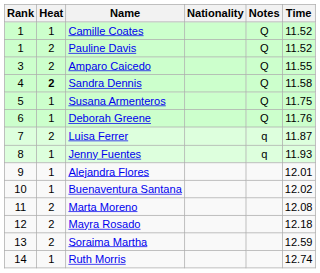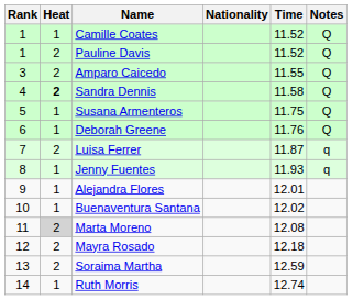columns swapped: Time <-> Notes
Marta Moreno | Heat: no background -> lightgrey background
